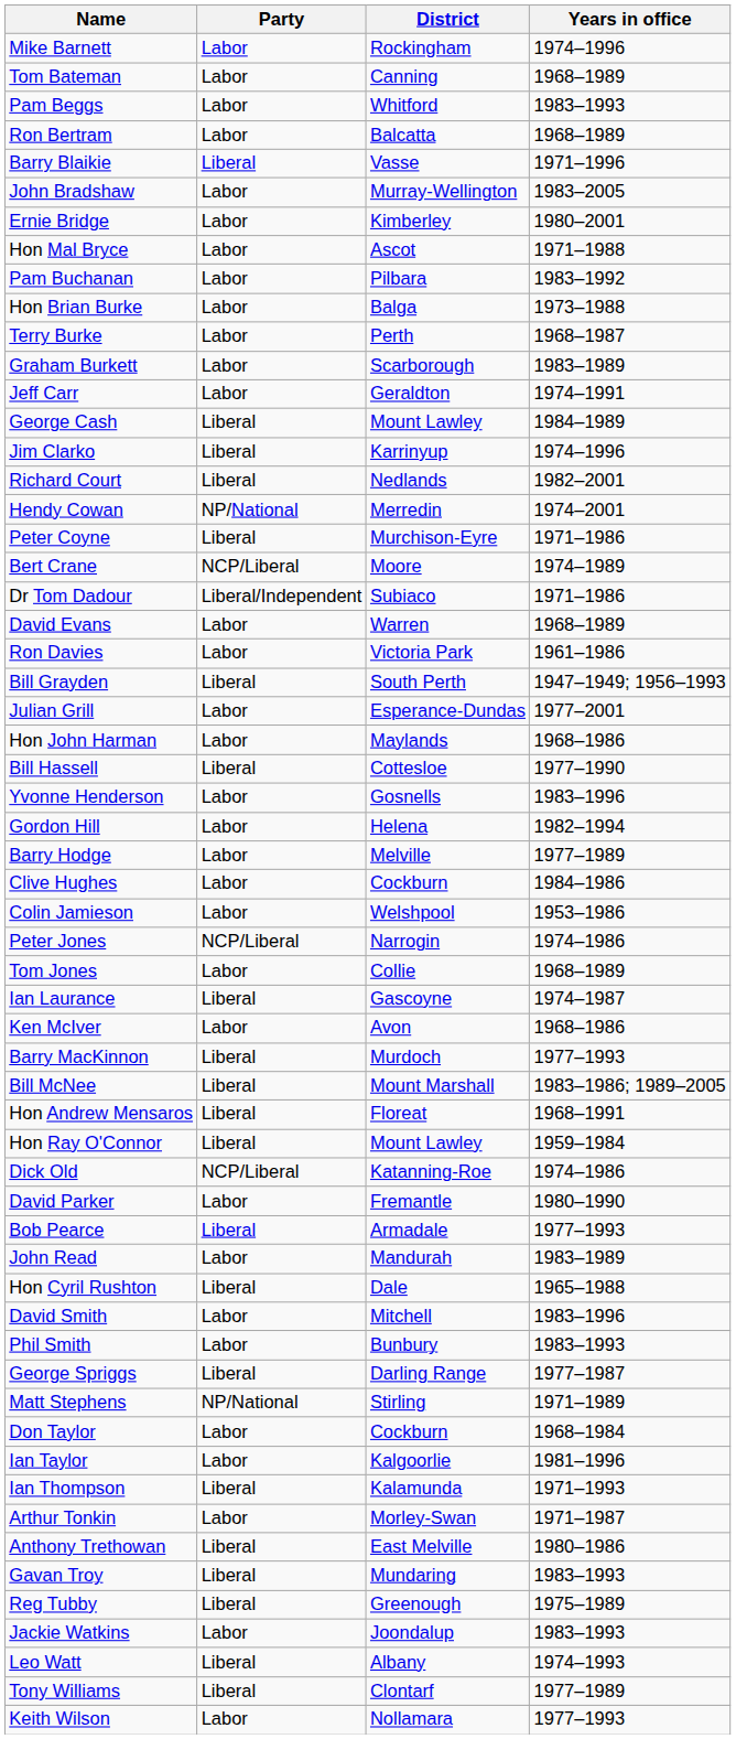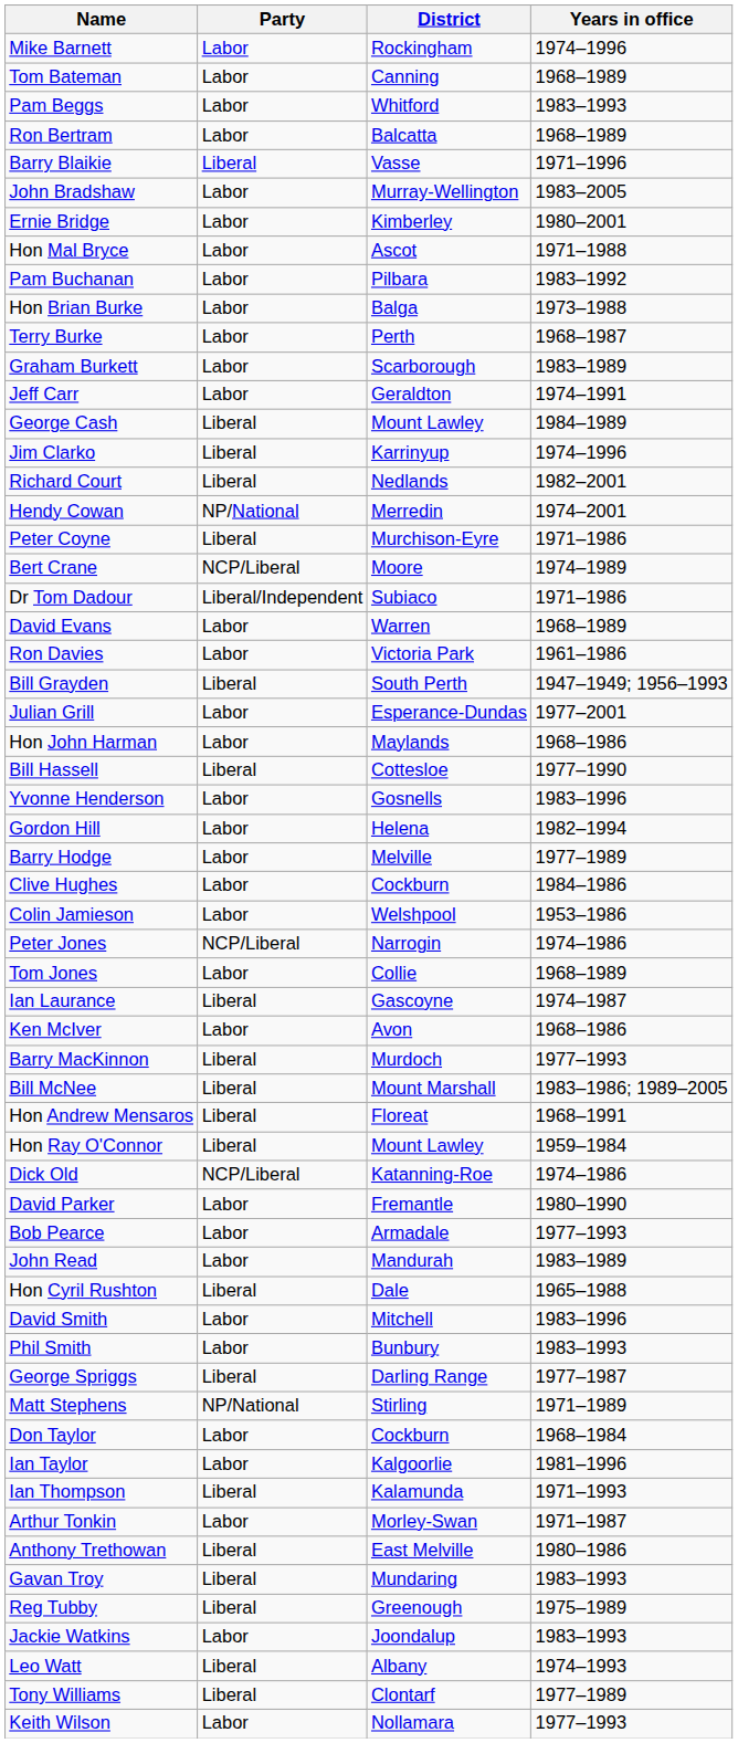Bob Pearce | Party: Liberal -> Labor
